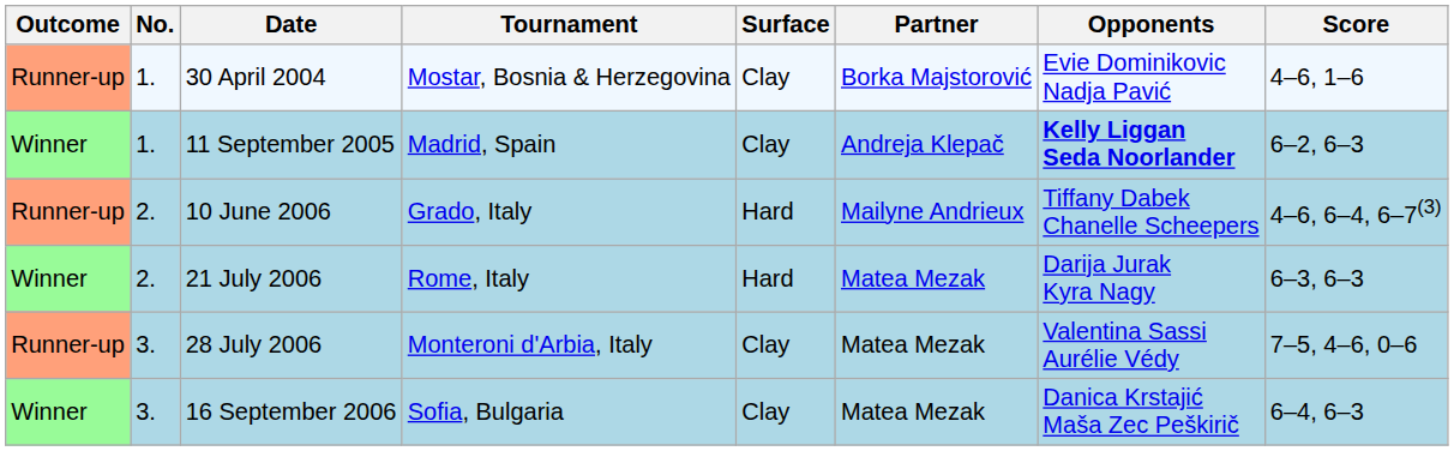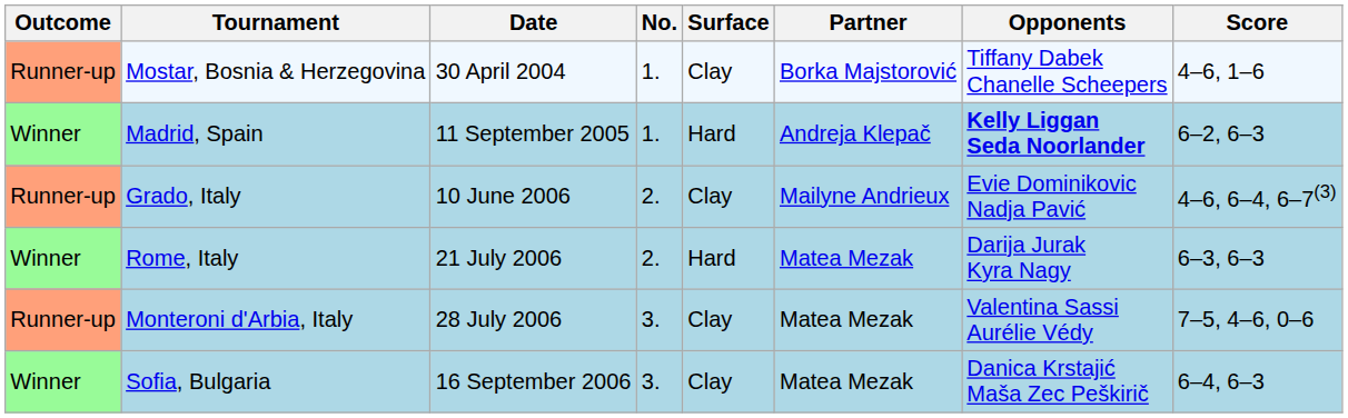columns swapped: No. <-> Tournament
30 April 2004 | Opponents: Evie Dominikovic Nadja Pavić -> Tiffany Dabek Chanelle Scheepers
11 September 2005 | Surface: Clay -> Hard
10 June 2006 | Surface: Hard -> Clay
10 June 2006 | Opponents: Tiffany Dabek Chanelle Scheepers -> Evie Dominikovic Nadja Pavić
